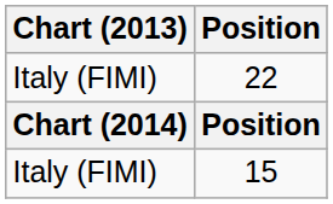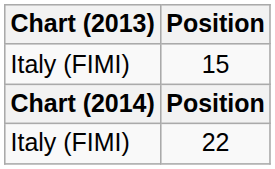rows swapped: 22 <-> 15
